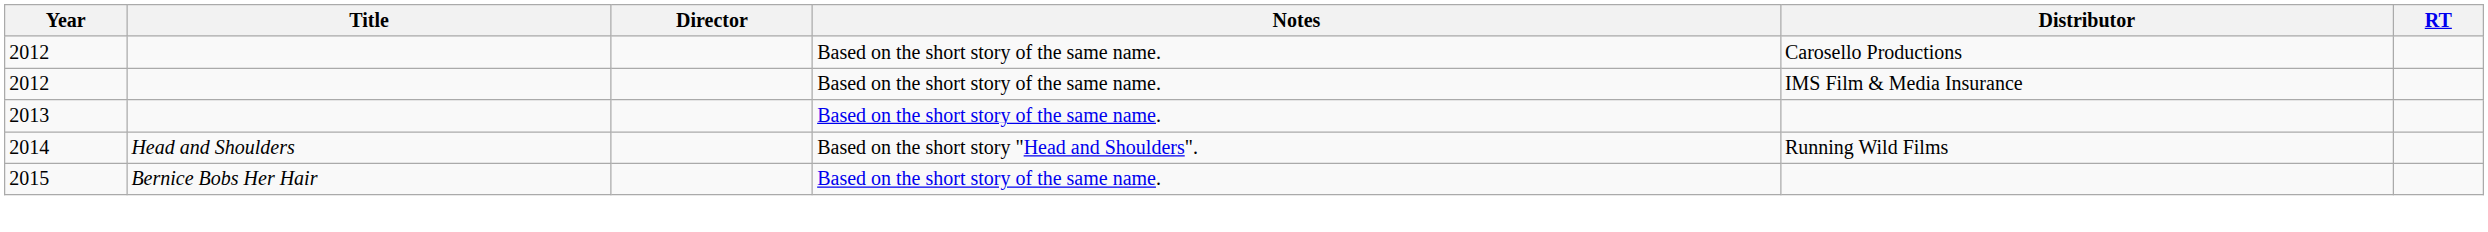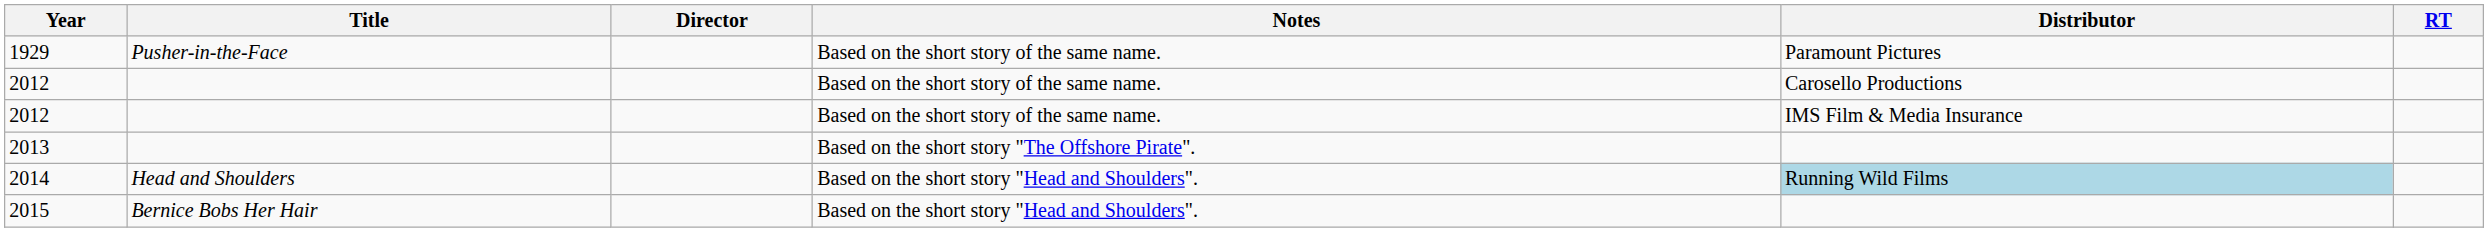+ row: 1929 | Pusher-in-the-Face | Based on the short story of the same name. | Paramount Pictures
2013 | Notes: Based on the short story of the same name. -> Based on the short story "The Offshore Pirate".
2014 | Distributor: no background -> lightblue background
2015 | Notes: Based on the short story of the same name. -> Based on the short story "Head and Shoulders".
